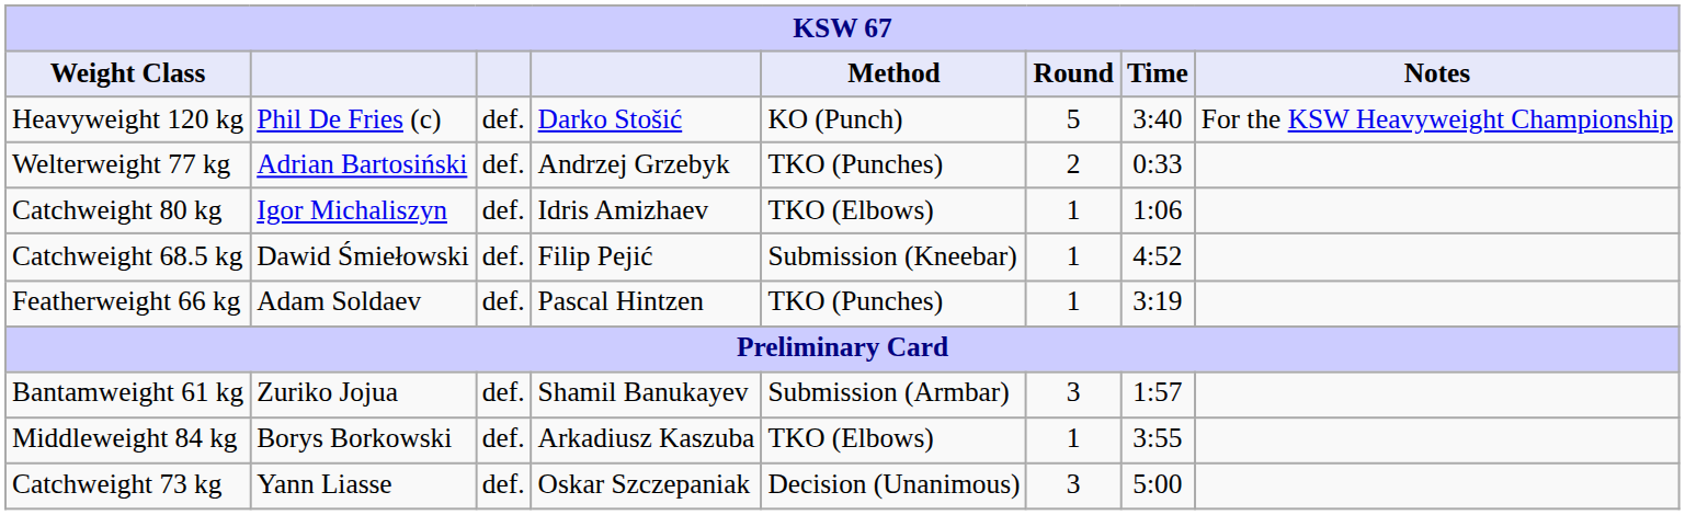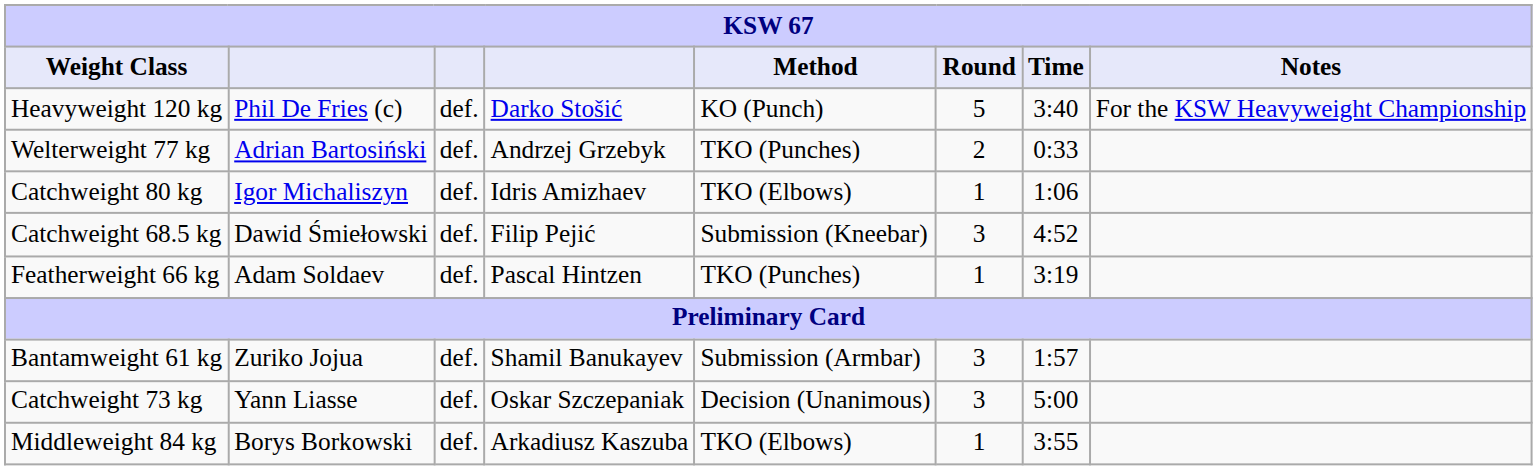Catchweight 68.5 kg | Round: 1 -> 3
rows swapped: Middleweight 84 kg <-> Catchweight 73 kg
